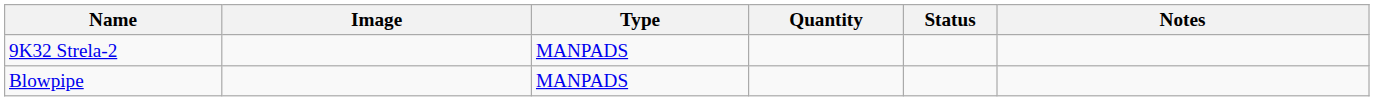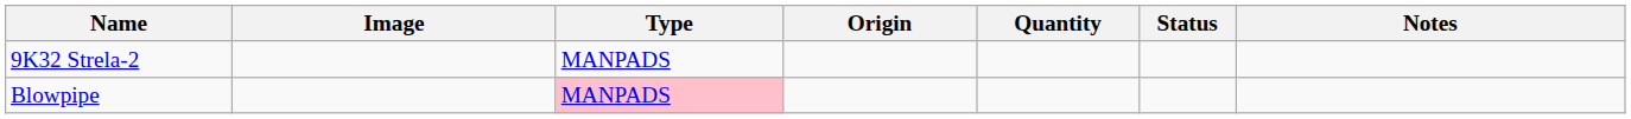+ column: Origin
Blowpipe | Type: no background -> pink background
